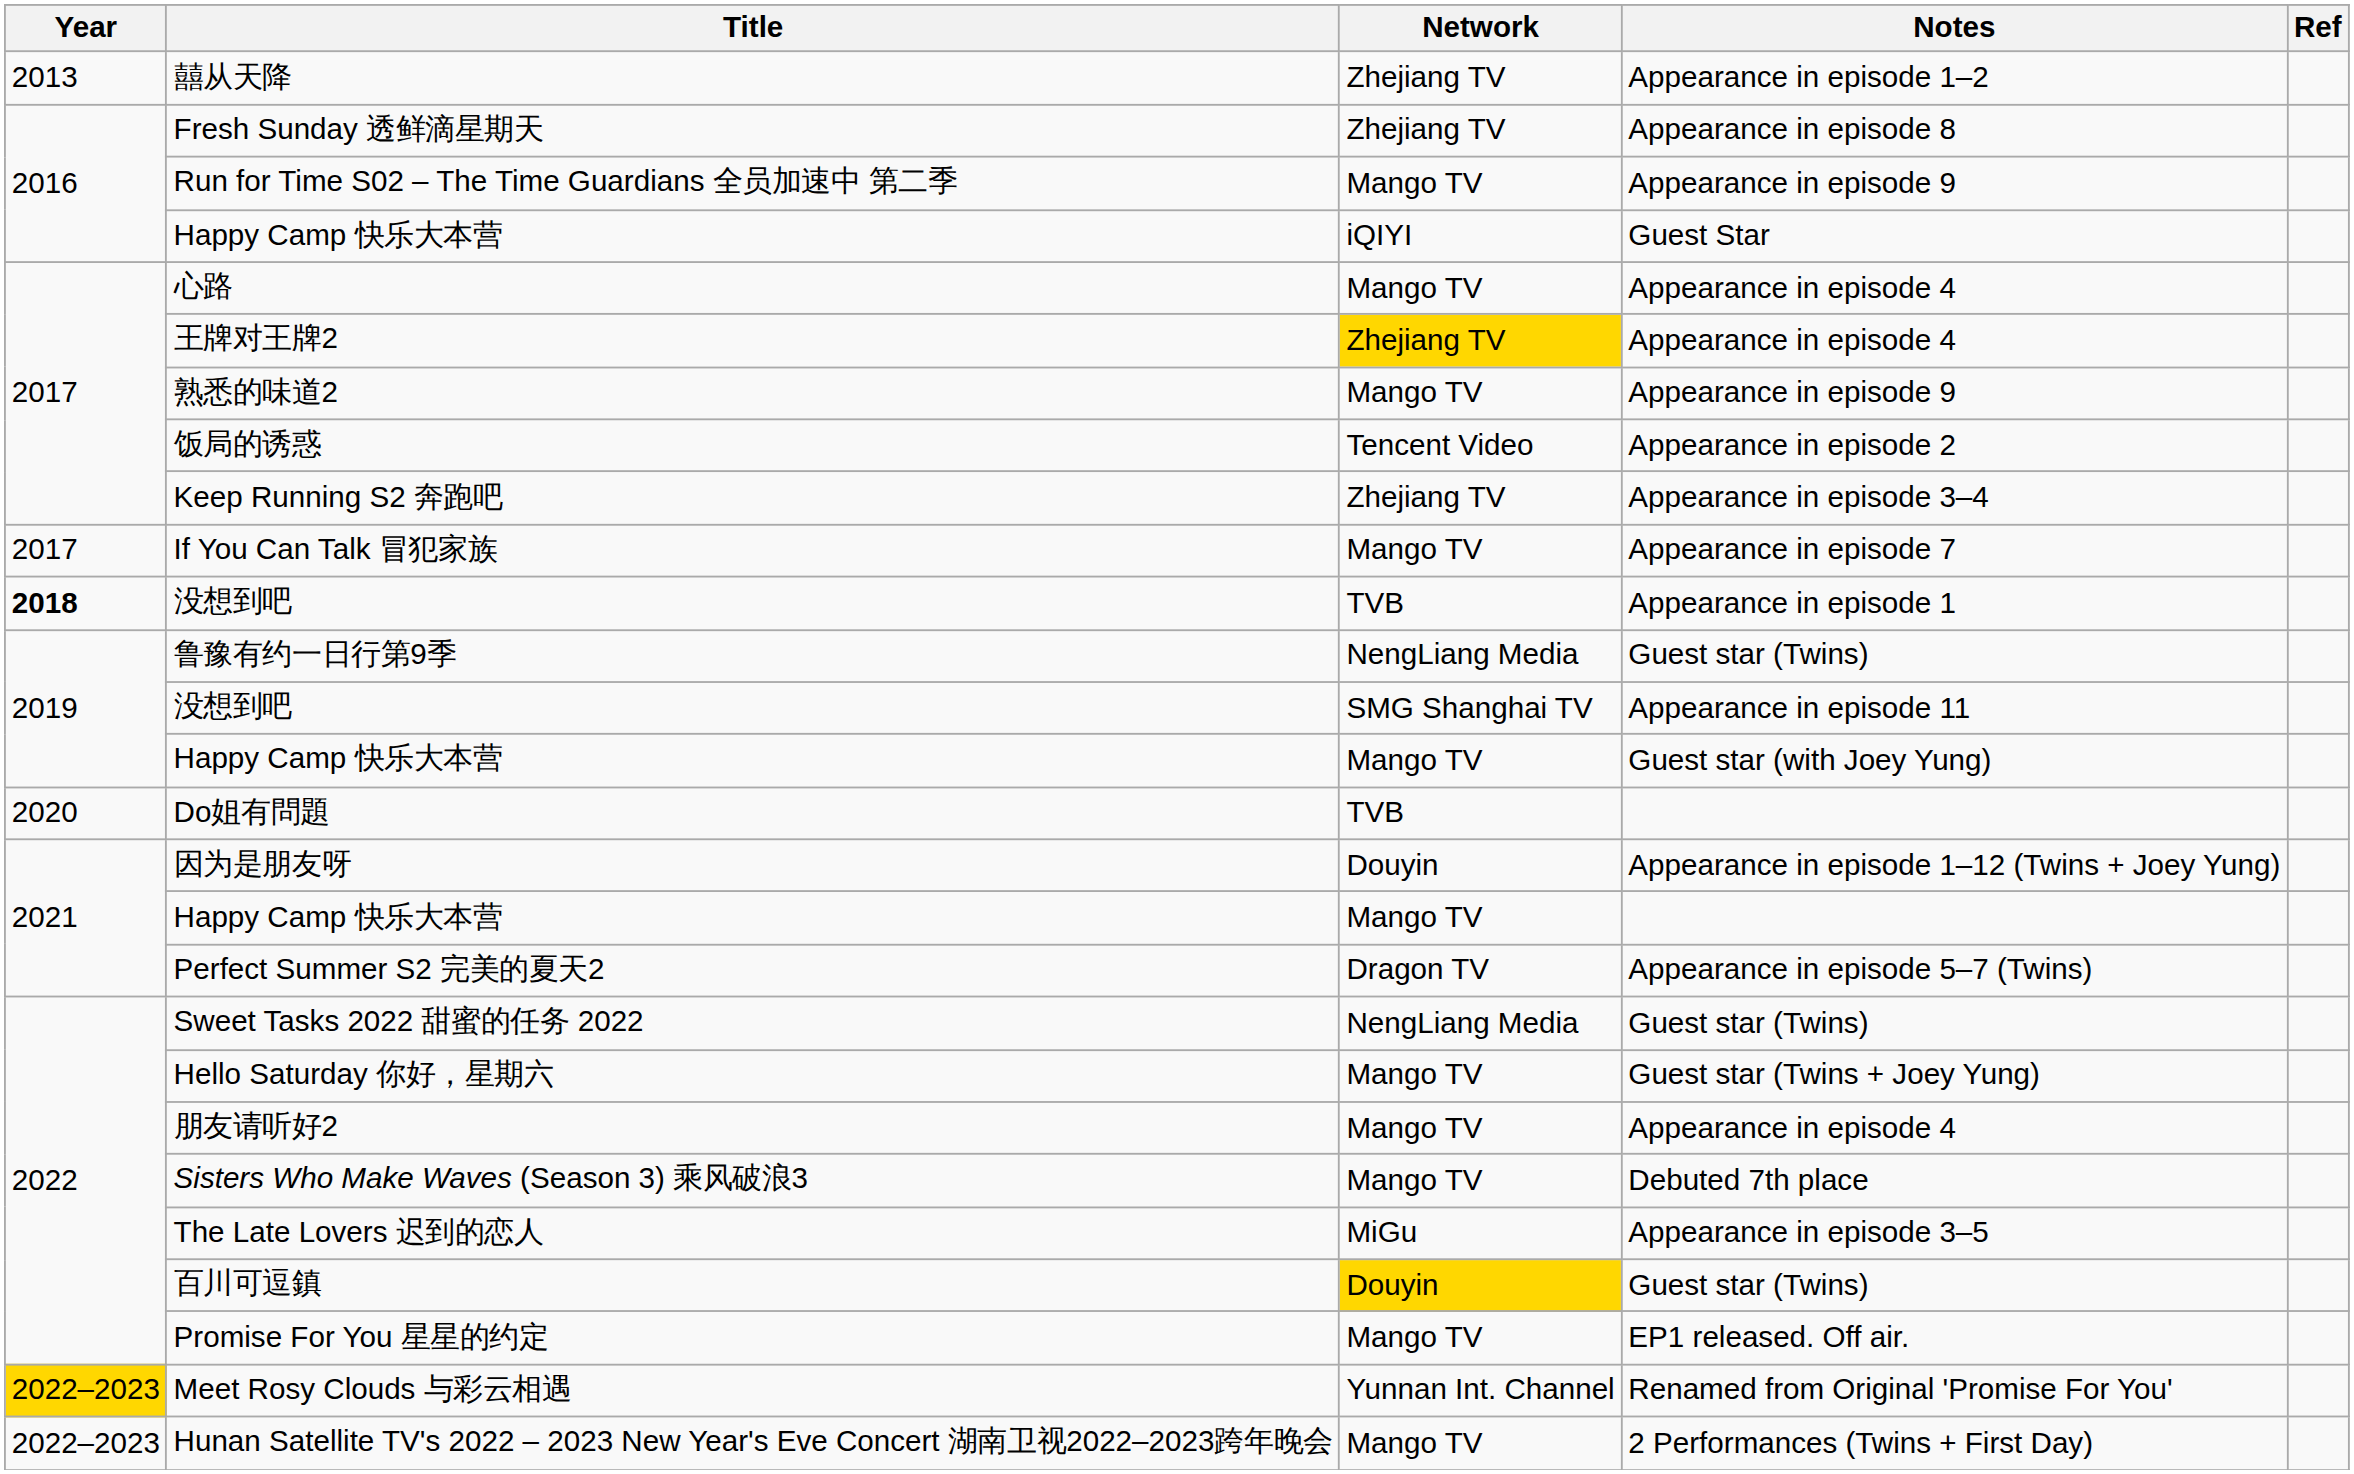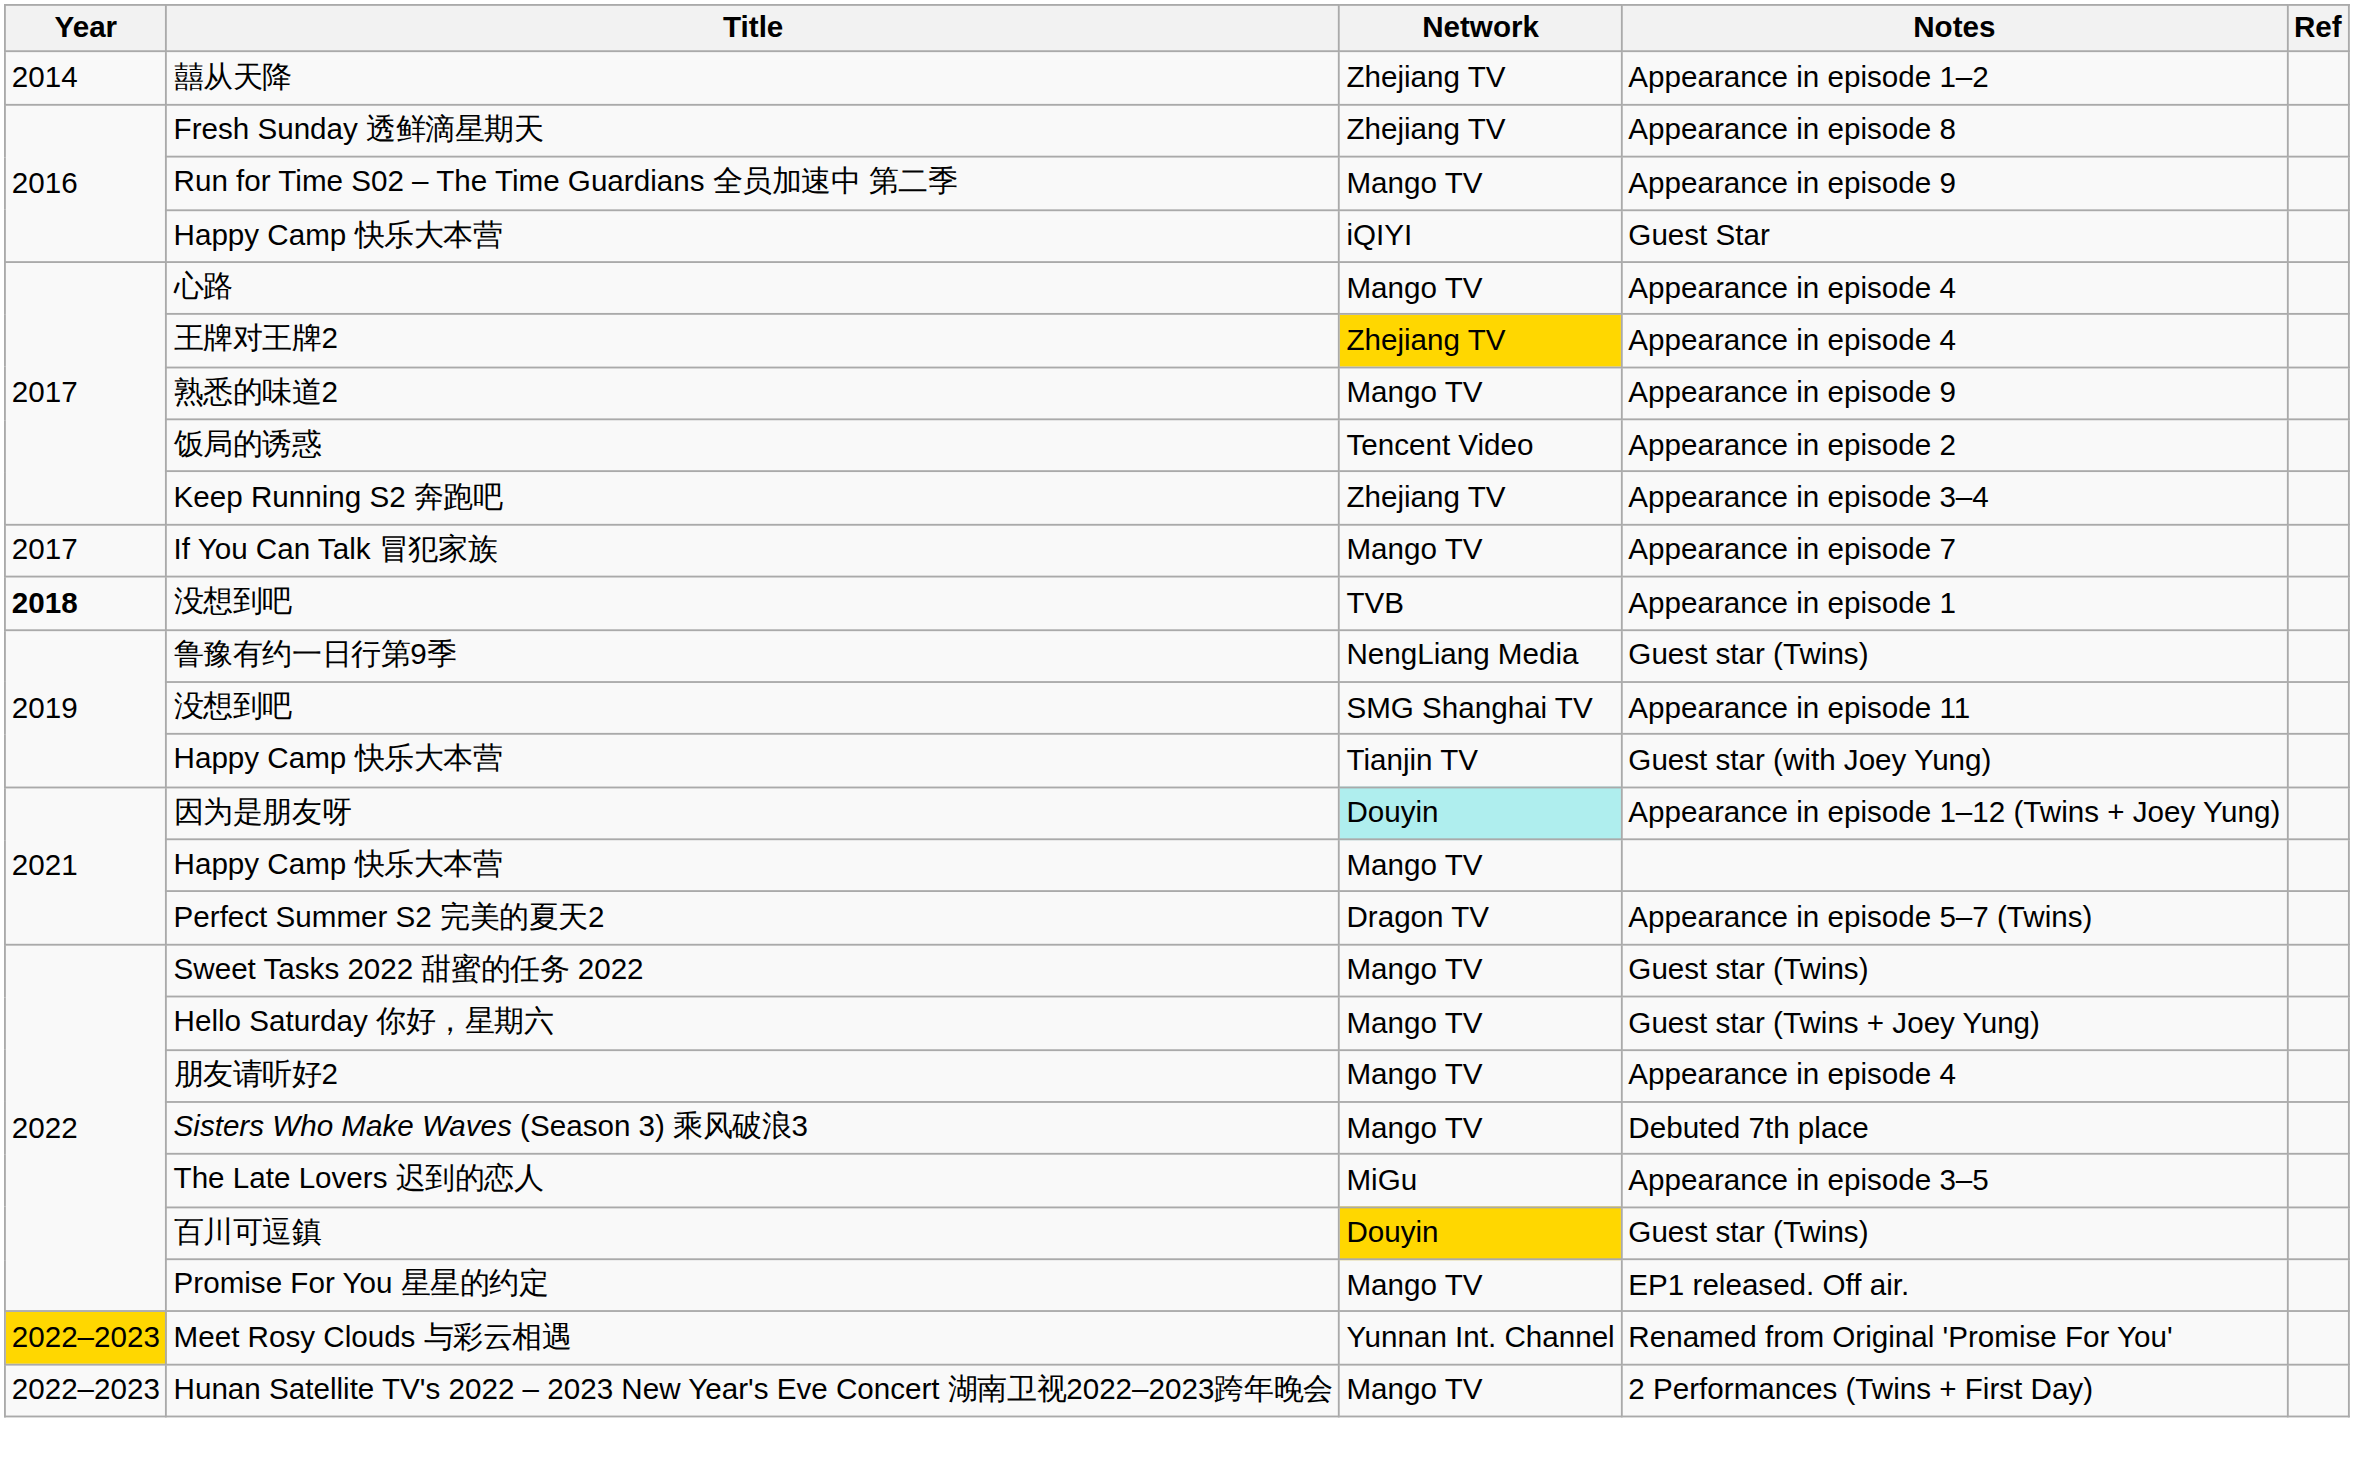囍从天降 | Year: 2013 -> 2014
Happy Camp 快乐大本营 / Guest star (with Joey Yung) | Network: Mango TV -> Tianjin TV
- row: 2020 | Do姐有問題 | TVB
因为是朋友呀 | Network: no background -> paleturquoise background
Sweet Tasks 2022 甜蜜的任务 2022 | Network: NengLiang Media -> Mango TV
